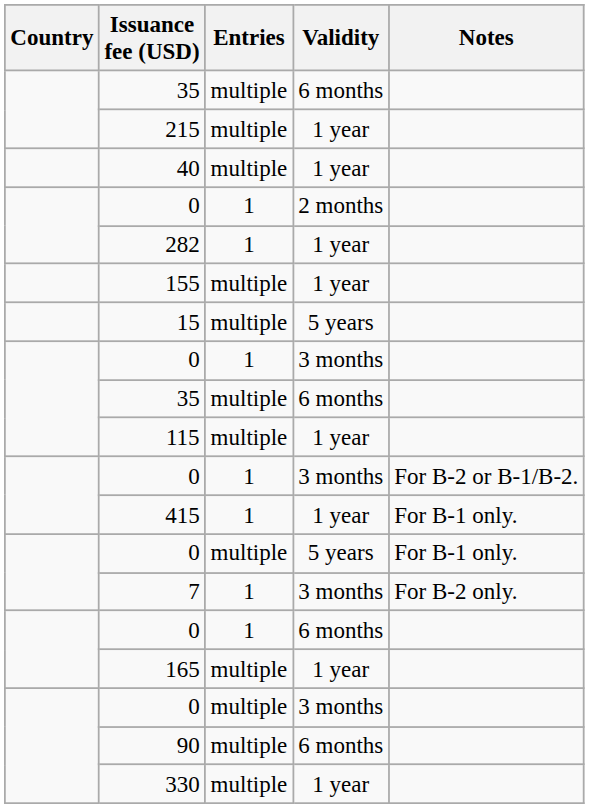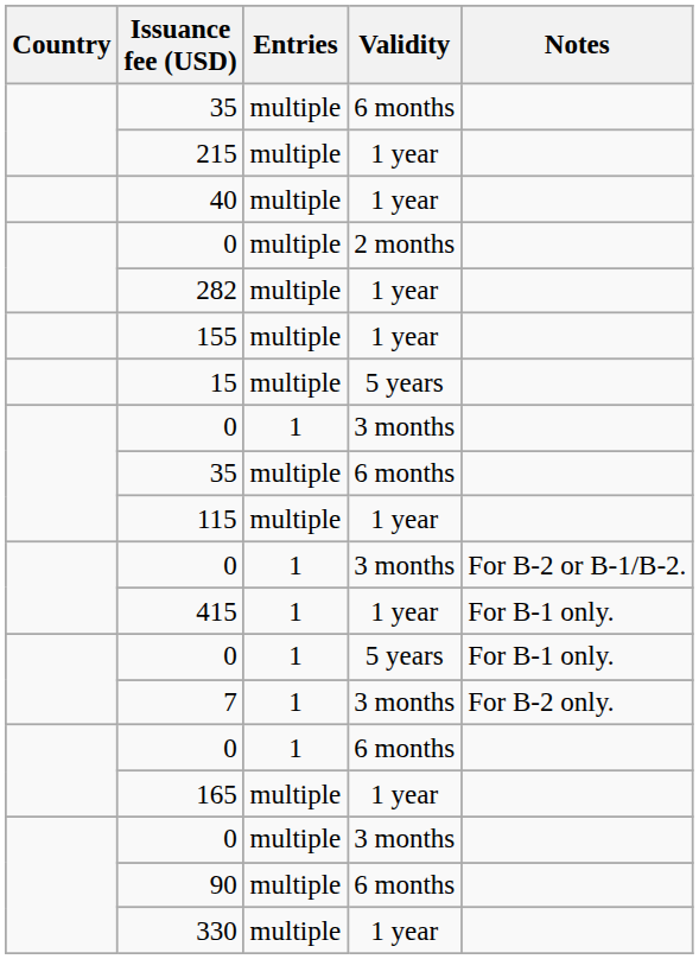0 / 2 months | Entries: 1 -> multiple
282 | Entries: 1 -> multiple
0 / 5 years | Entries: multiple -> 1
